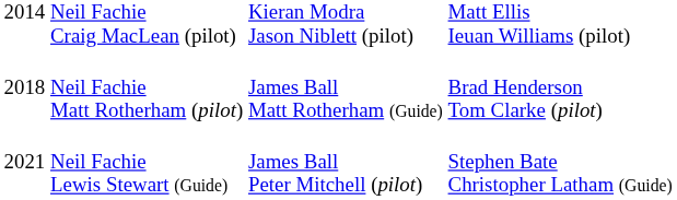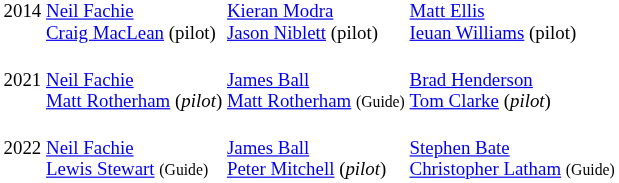Neil Fachie Matt Rotherham (pilot) | column 1: 2018 -> 2021
Neil Fachie Lewis Stewart (Guide) | column 1: 2021 -> 2022
